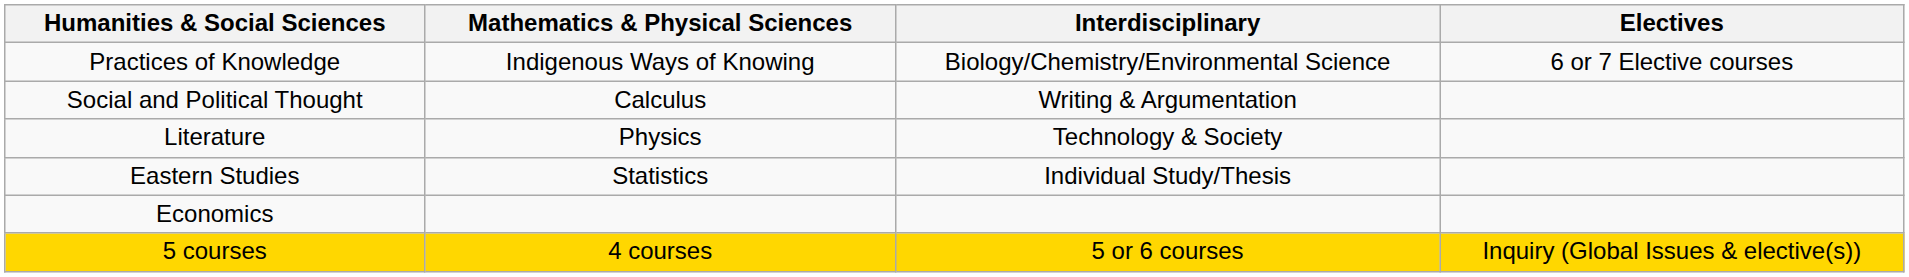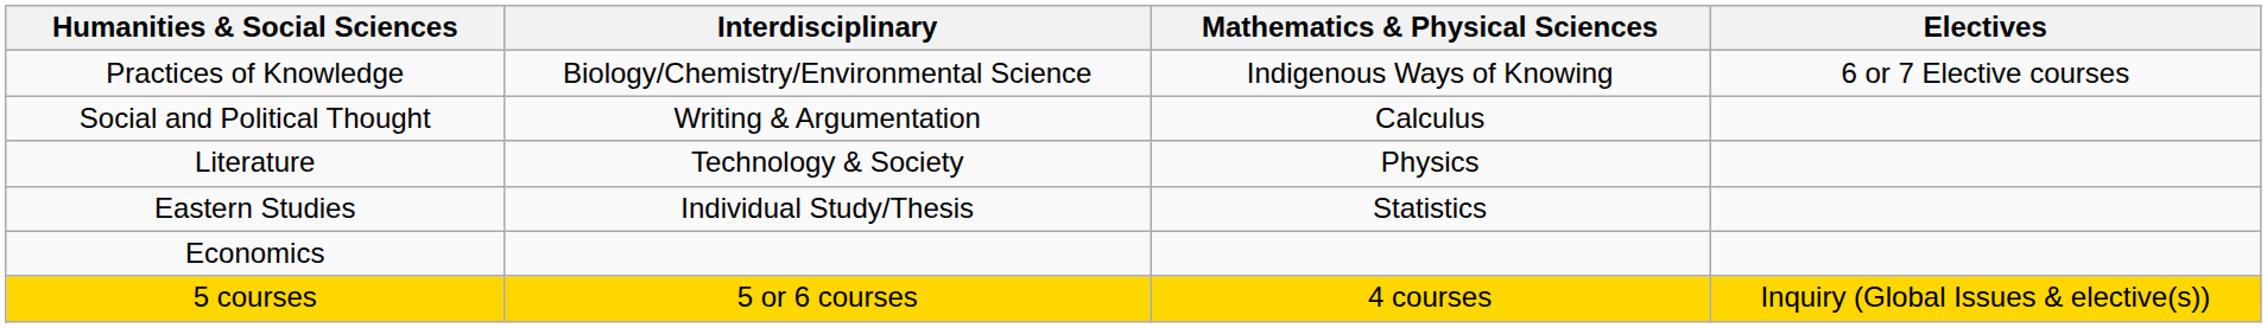columns swapped: Mathematics & Physical Sciences <-> Interdisciplinary
